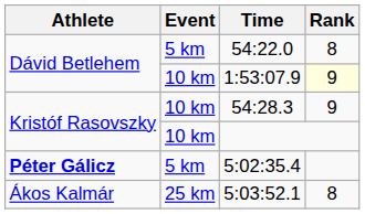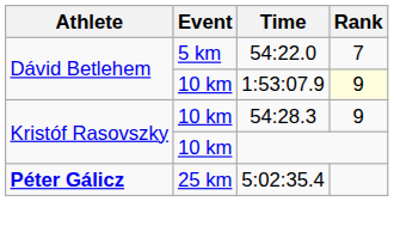54:22.0 | Rank: 8 -> 7
5:02:35.4 | Event: 5 km -> 25 km
- row: Ákos Kalmár | 25 km | 5:03:52.1 | 8
